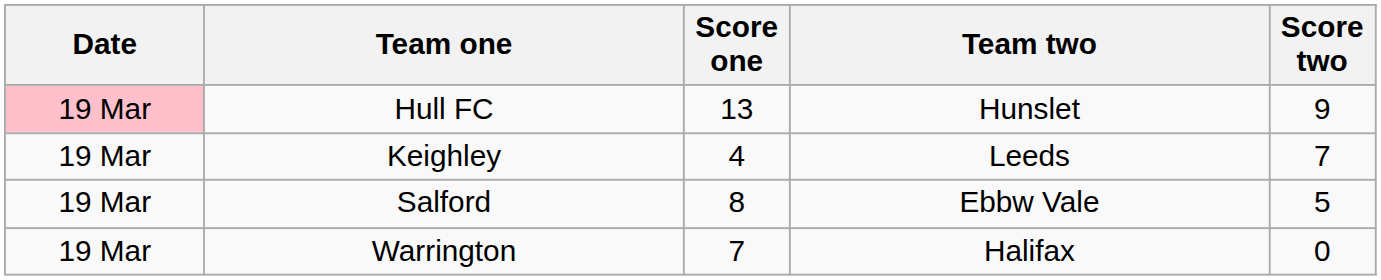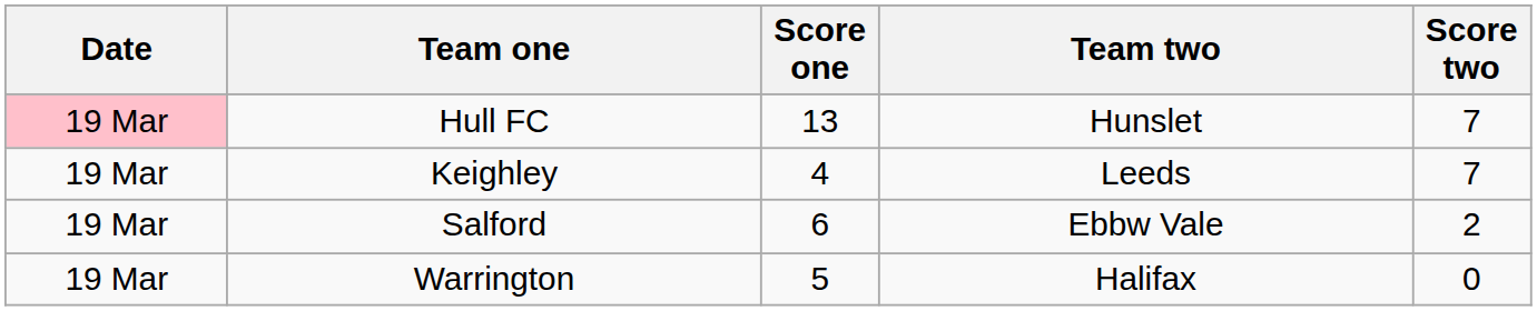Hull FC | Score two: 9 -> 7
Salford | Score one: 8 -> 6
Salford | Score two: 5 -> 2
Warrington | Score one: 7 -> 5
